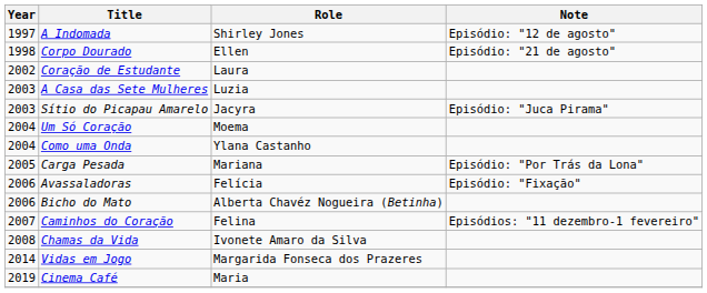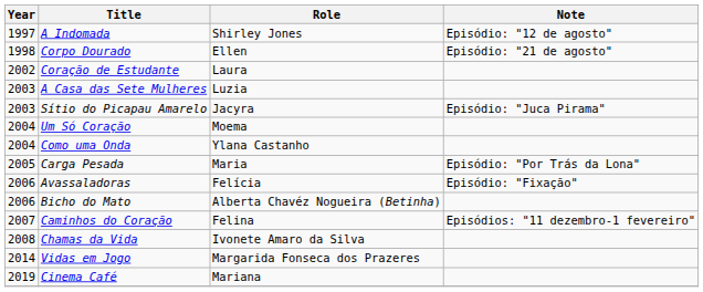Carga Pesada | Role: Mariana -> Maria
Cinema Café | Role: Maria -> Mariana
